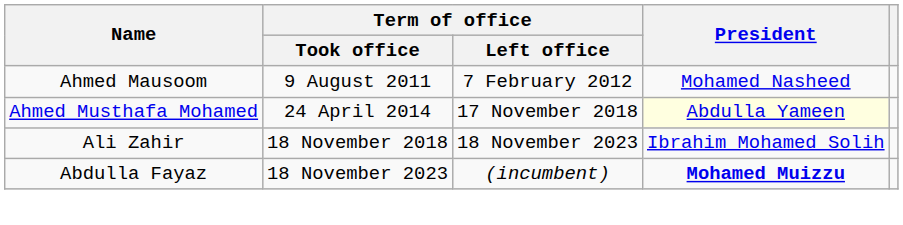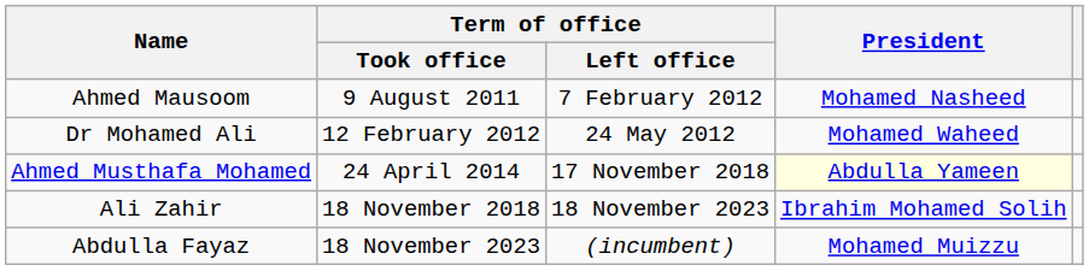+ row: Dr Mohamed Ali | 12 February 2012 | 24 May 2012 | Mohamed Waheed
Abdulla Fayaz | President: bold -> normal
